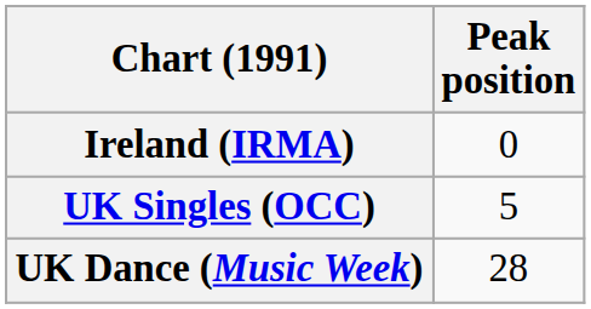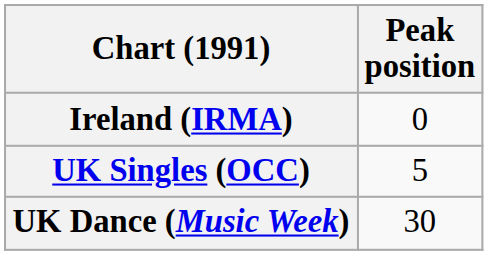UK Dance (Music Week) | Peak position: 28 -> 30
